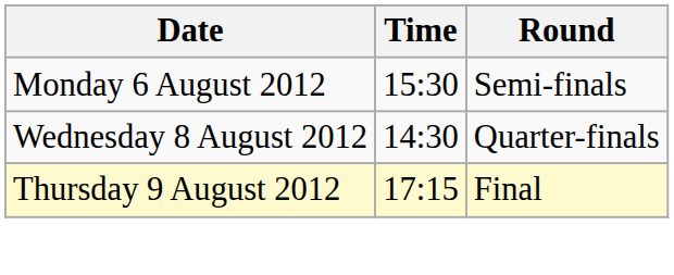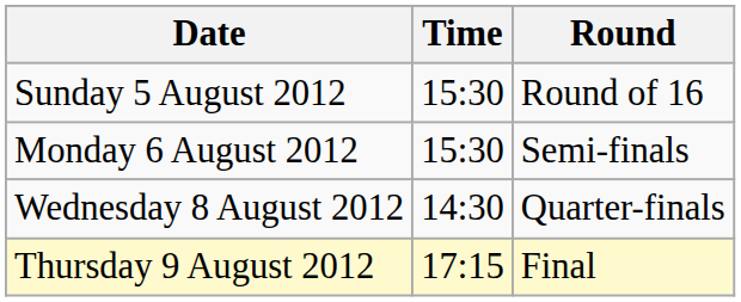+ row: Sunday 5 August 2012 | 15:30 | Round of 16
